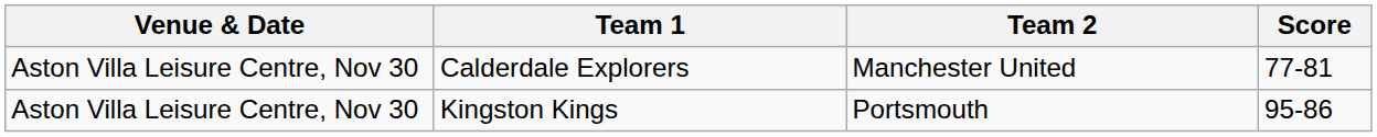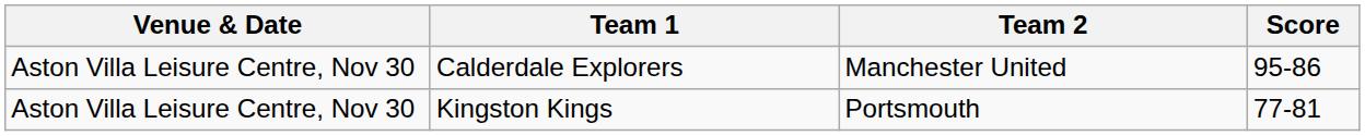Calderdale Explorers | Score: 77-81 -> 95-86
Kingston Kings | Score: 95-86 -> 77-81
